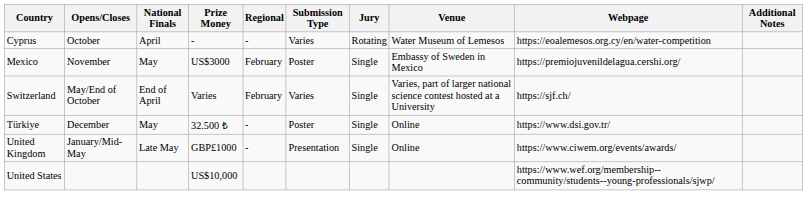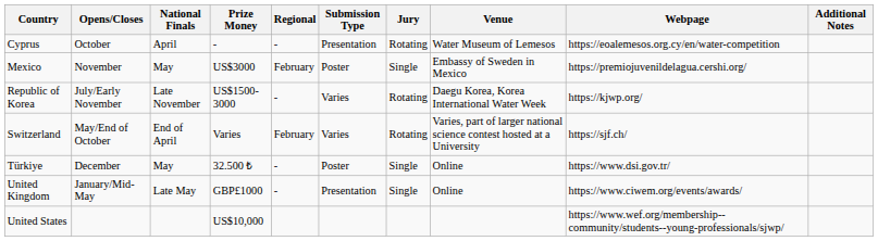Cyprus | Submission Type: Varies -> Presentation
+ row: Republic of Korea | July/Early November | Late November | US$1500-3000 | - | Varies | Rotating | Daegu Korea, Korea International Water Week | https://kjwp.org/
Switzerland | Jury: Single -> Rotating
